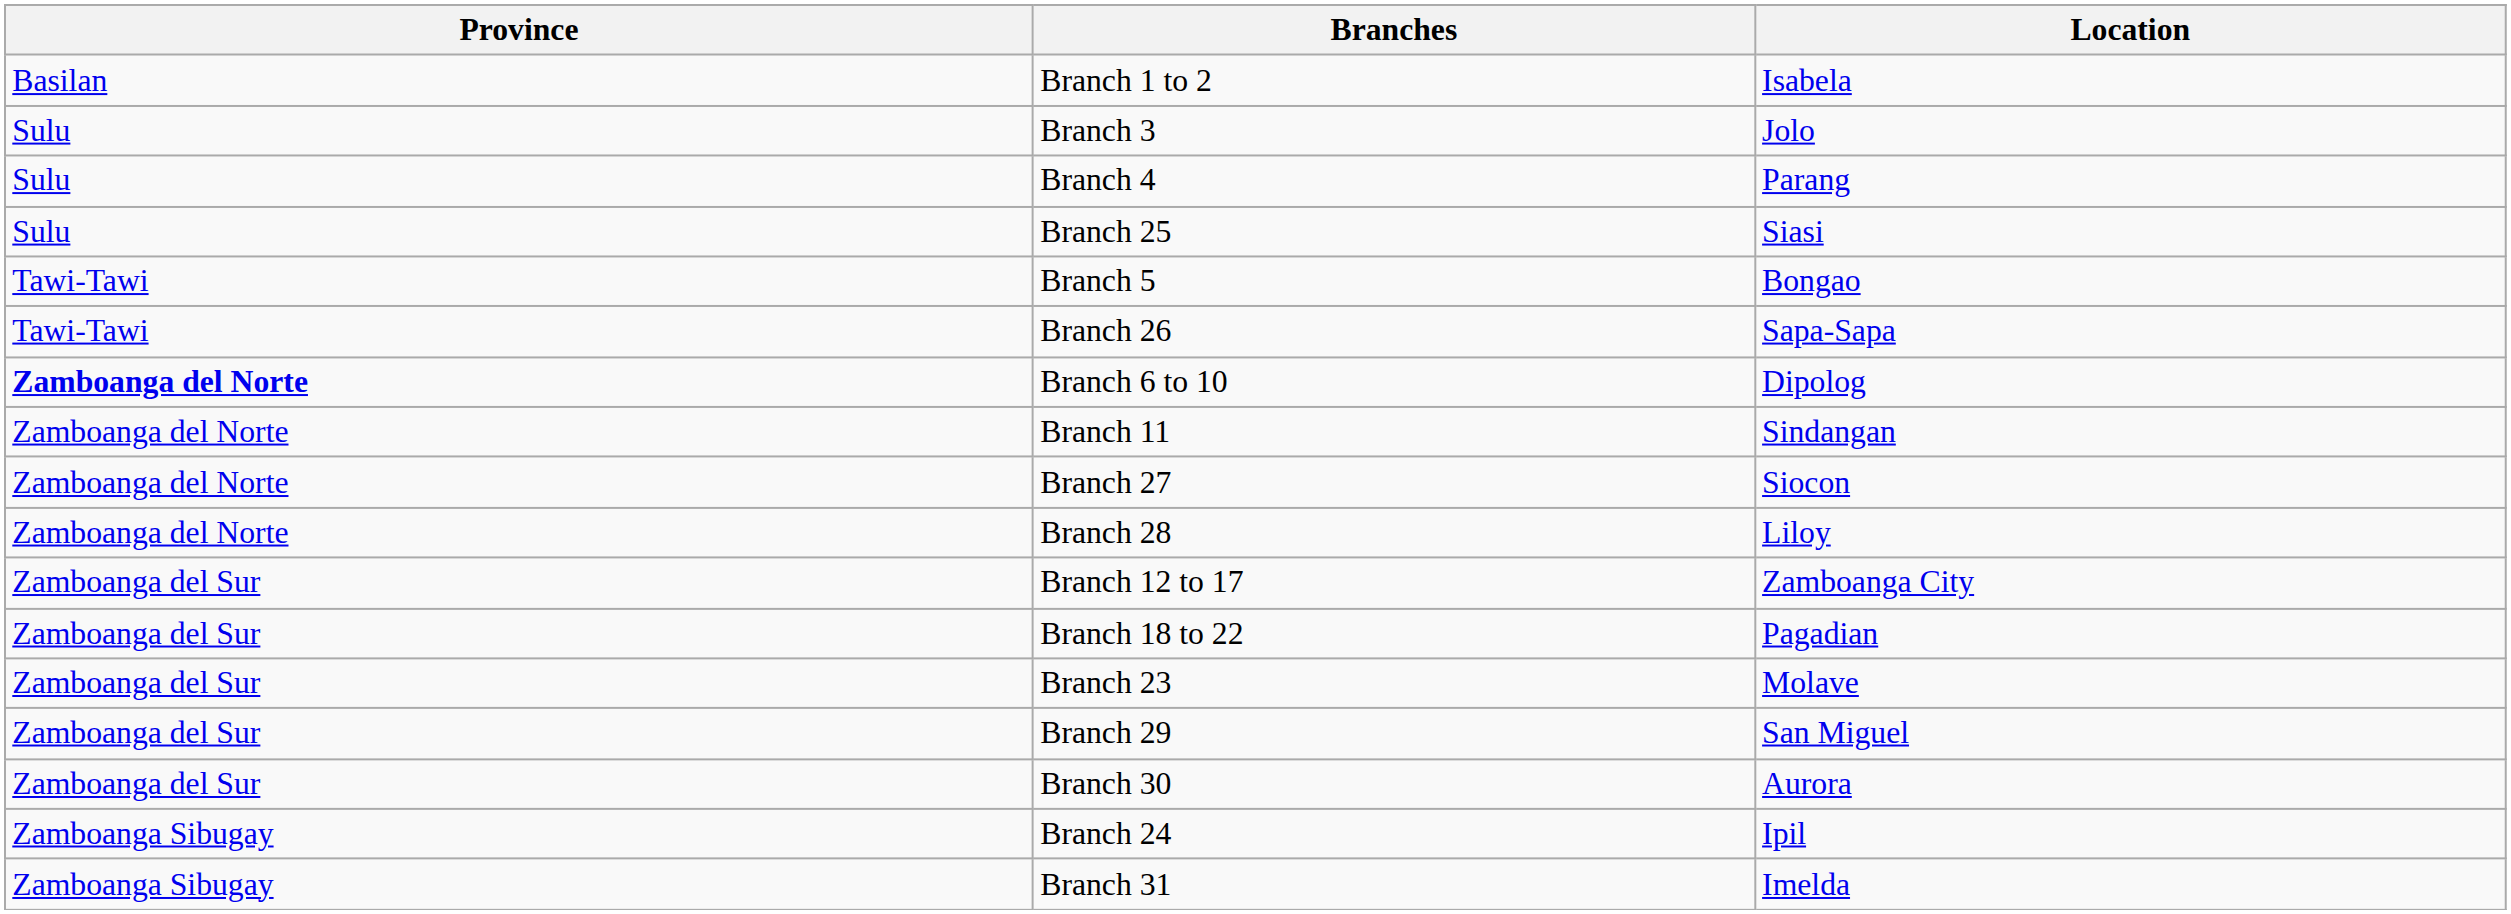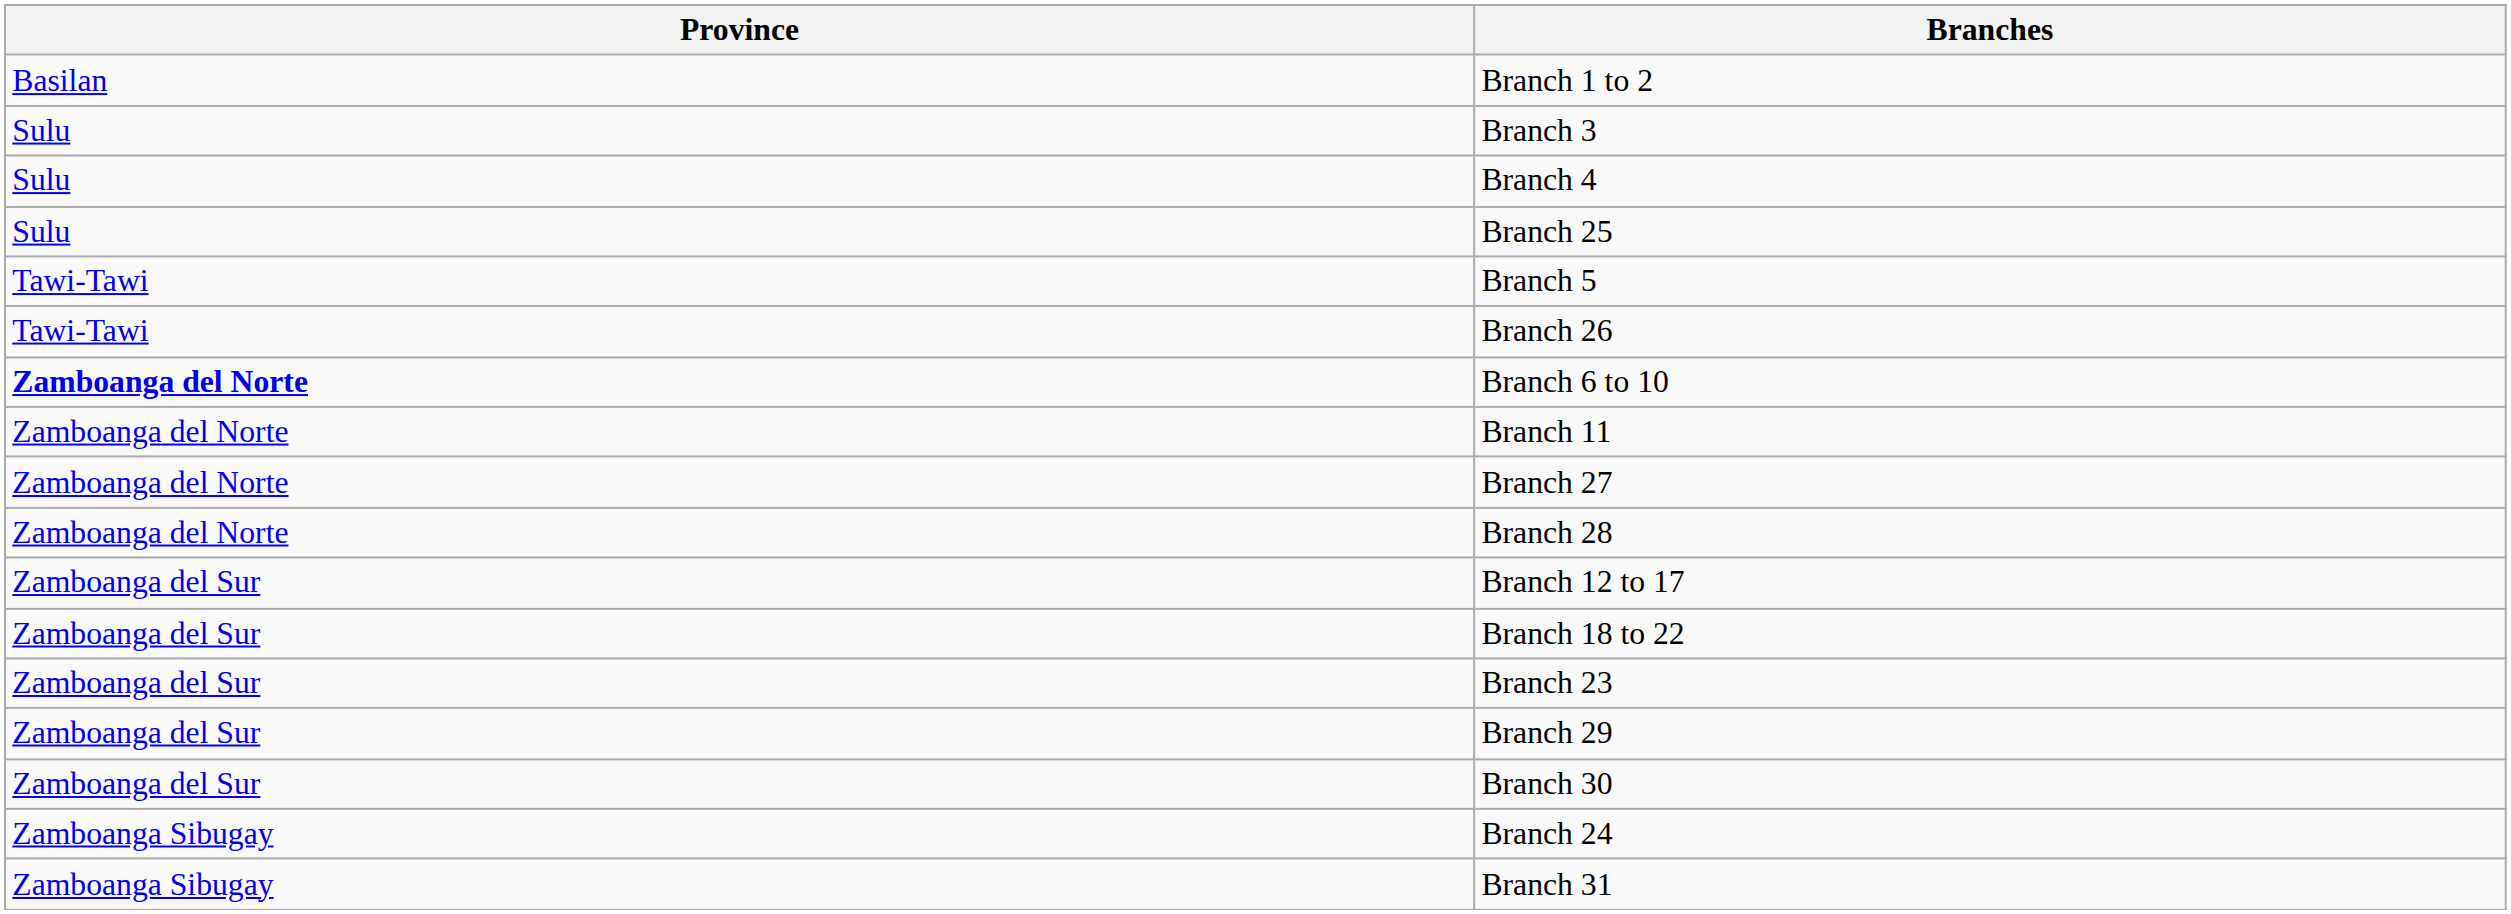- column: Location | Isabela | Jolo | Parang | Siasi | Bongao | Sapa-Sapa | Dipolog | Sindangan | Siocon | Liloy | Zamboanga City | Pagadian | Molave | San Miguel | Aurora | Ipil | Imelda
